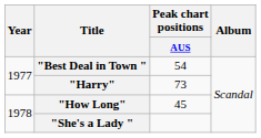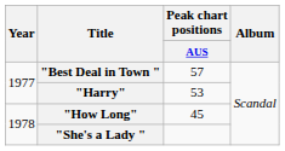"Best Deal in Town " | Peak chart positions / AUS: 54 -> 57
"Harry" | Peak chart positions / AUS: 73 -> 53
